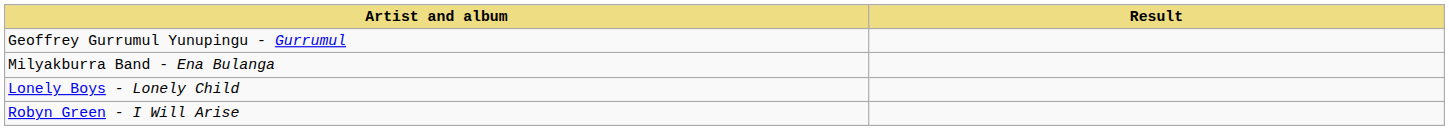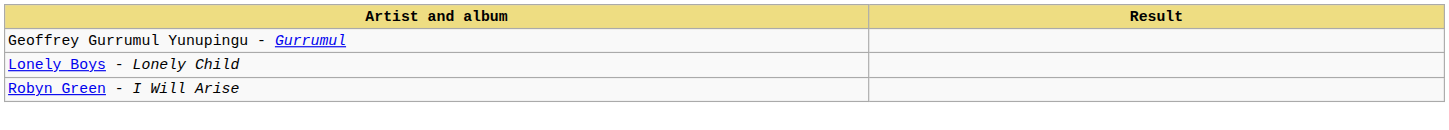- row: Milyakburra Band - Ena Bulanga
